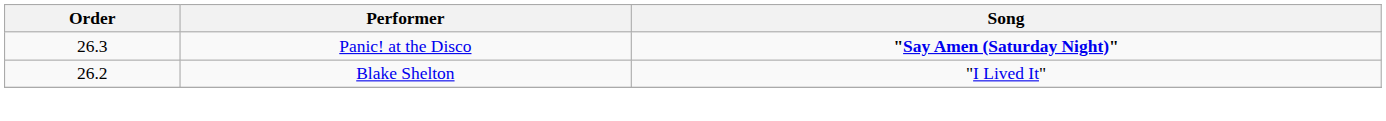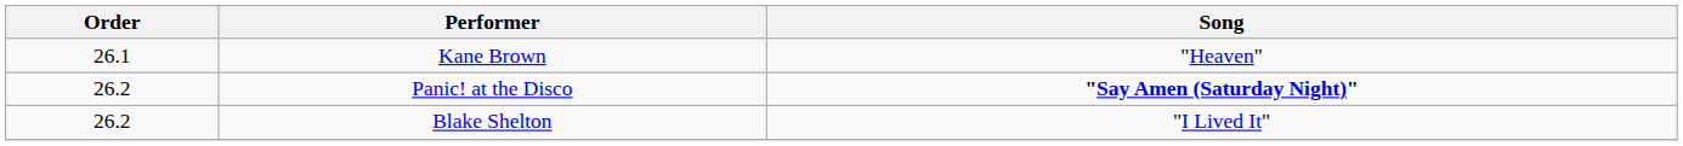+ row: 26.1 | Kane Brown | "Heaven"
Panic! at the Disco | Order: 26.3 -> 26.2
